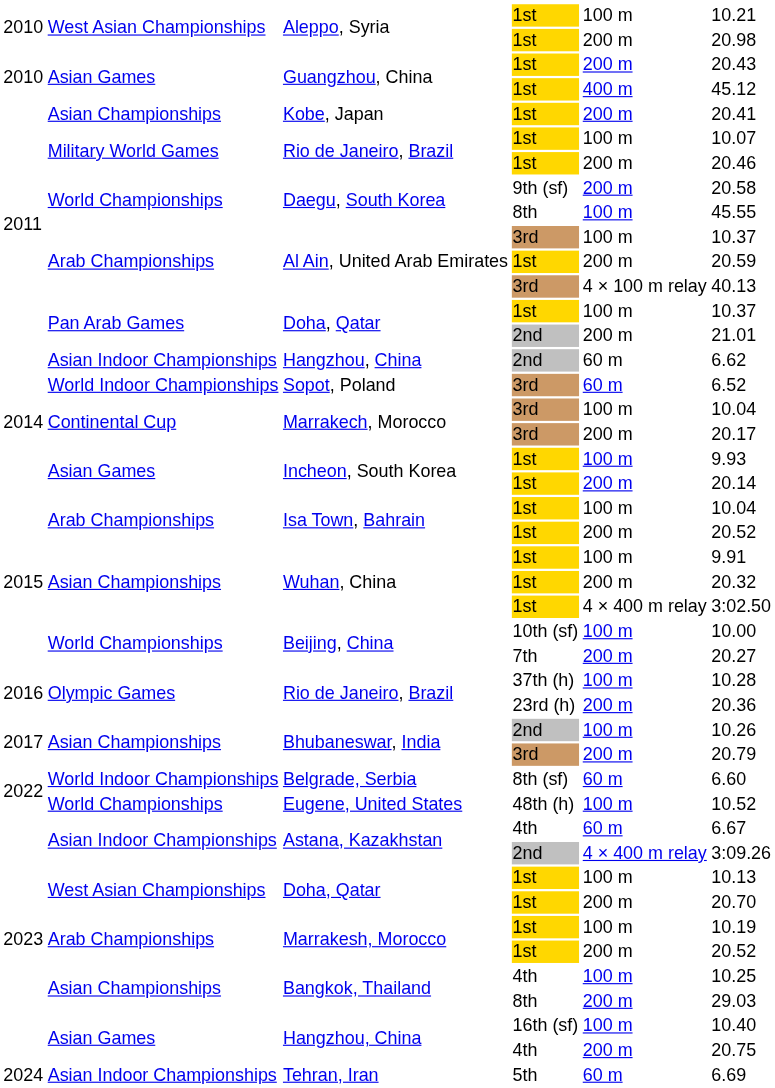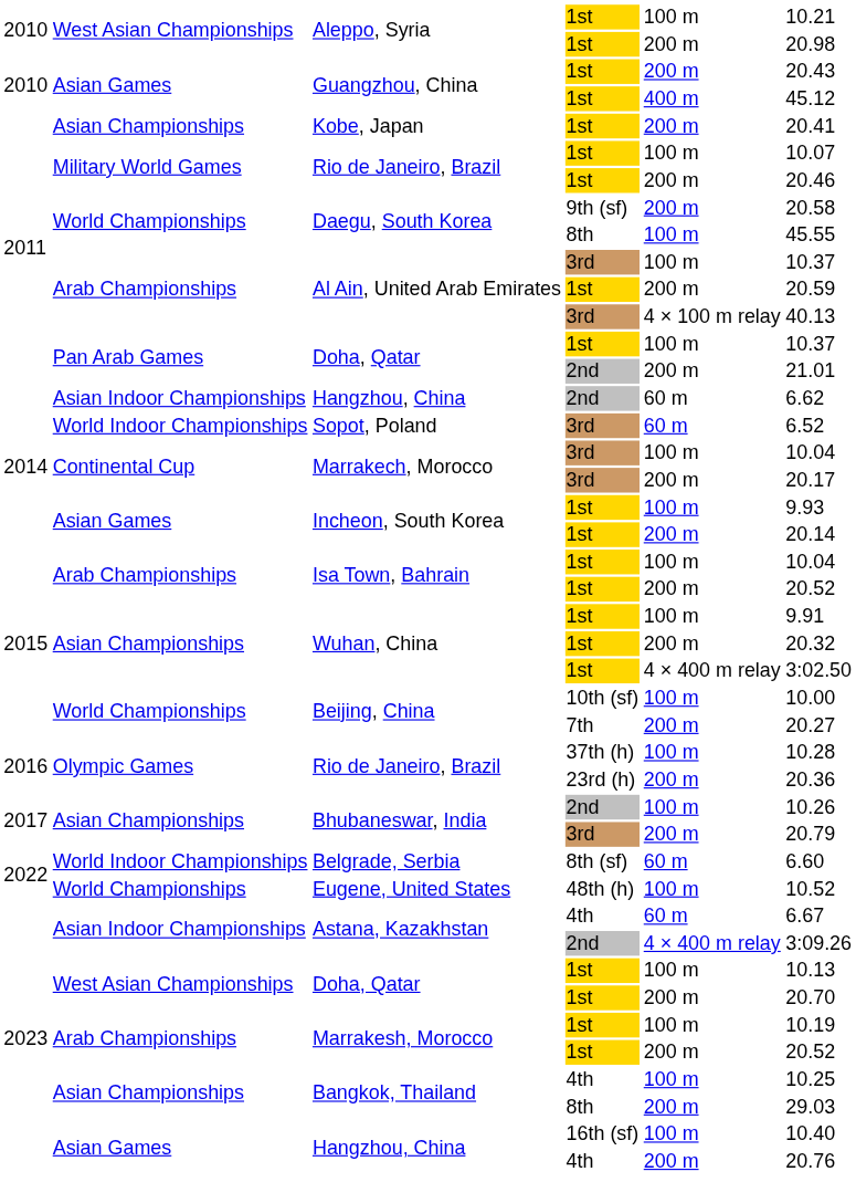Hangzhou, China / 4th | column 6: 20.75 -> 20.76
- row: 2024 | Asian Indoor Championships | Tehran, Iran | 5th | 60 m | 6.69
